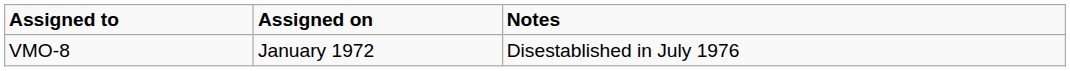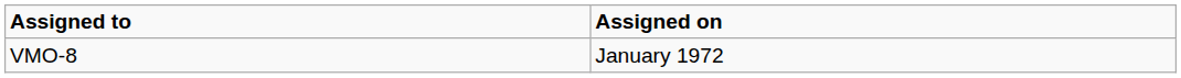- column: Notes | Disestablished in July 1976
